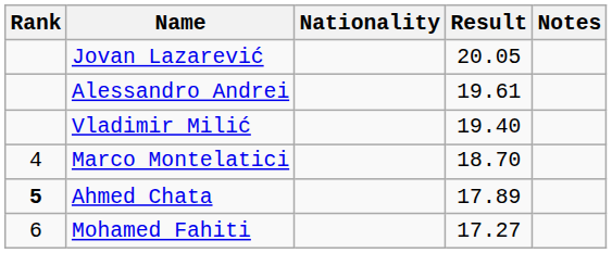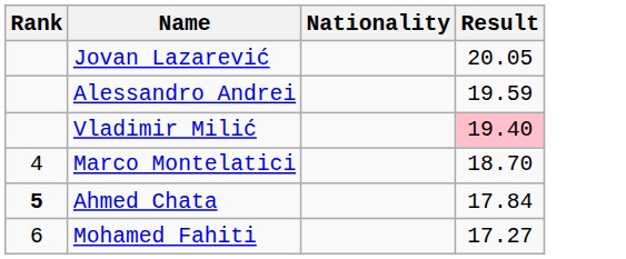- column: Notes
Alessandro Andrei | Result: 19.61 -> 19.59
Vladimir Milić | Result: no background -> pink background
Ahmed Chata | Result: 17.89 -> 17.84
